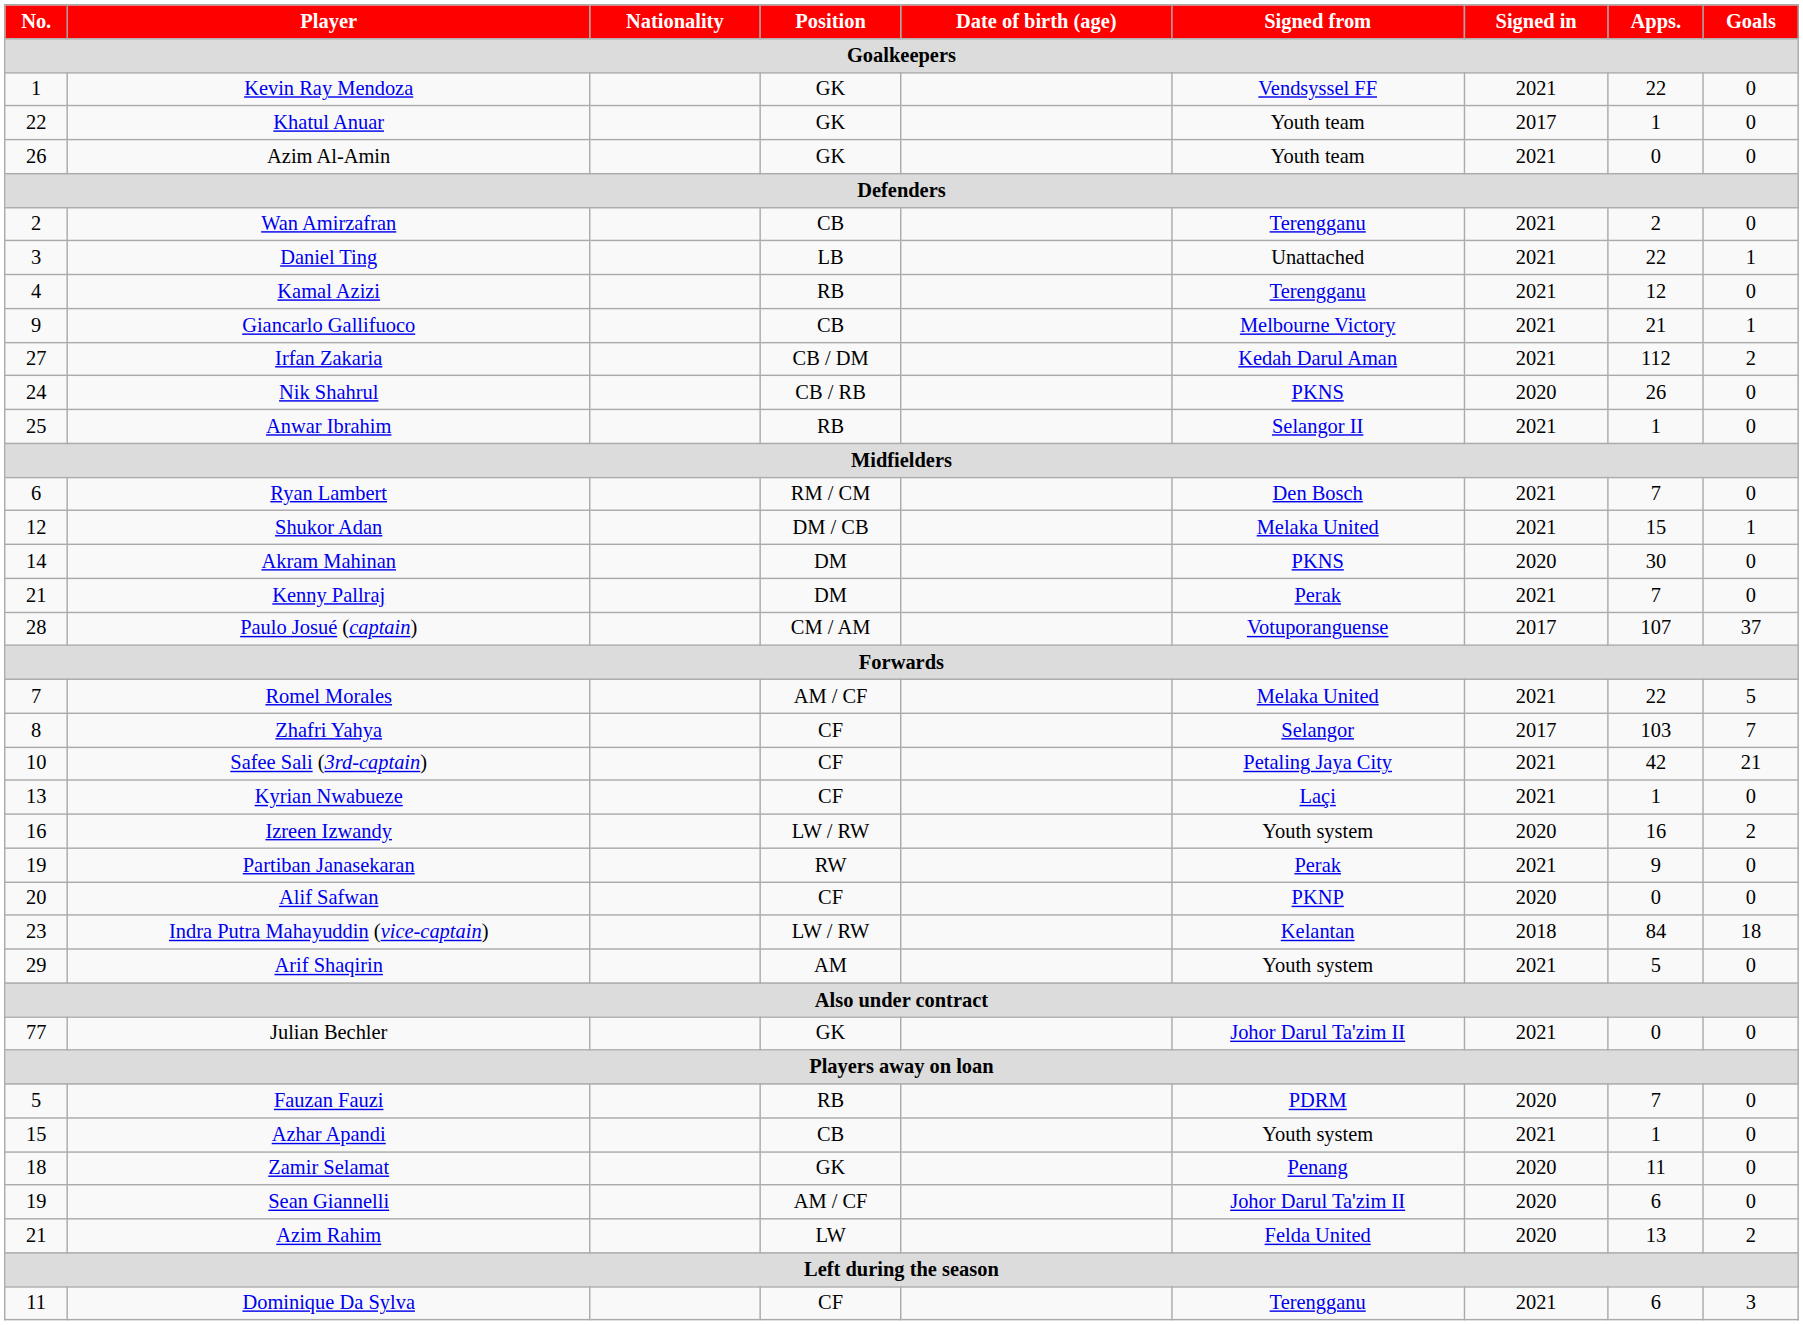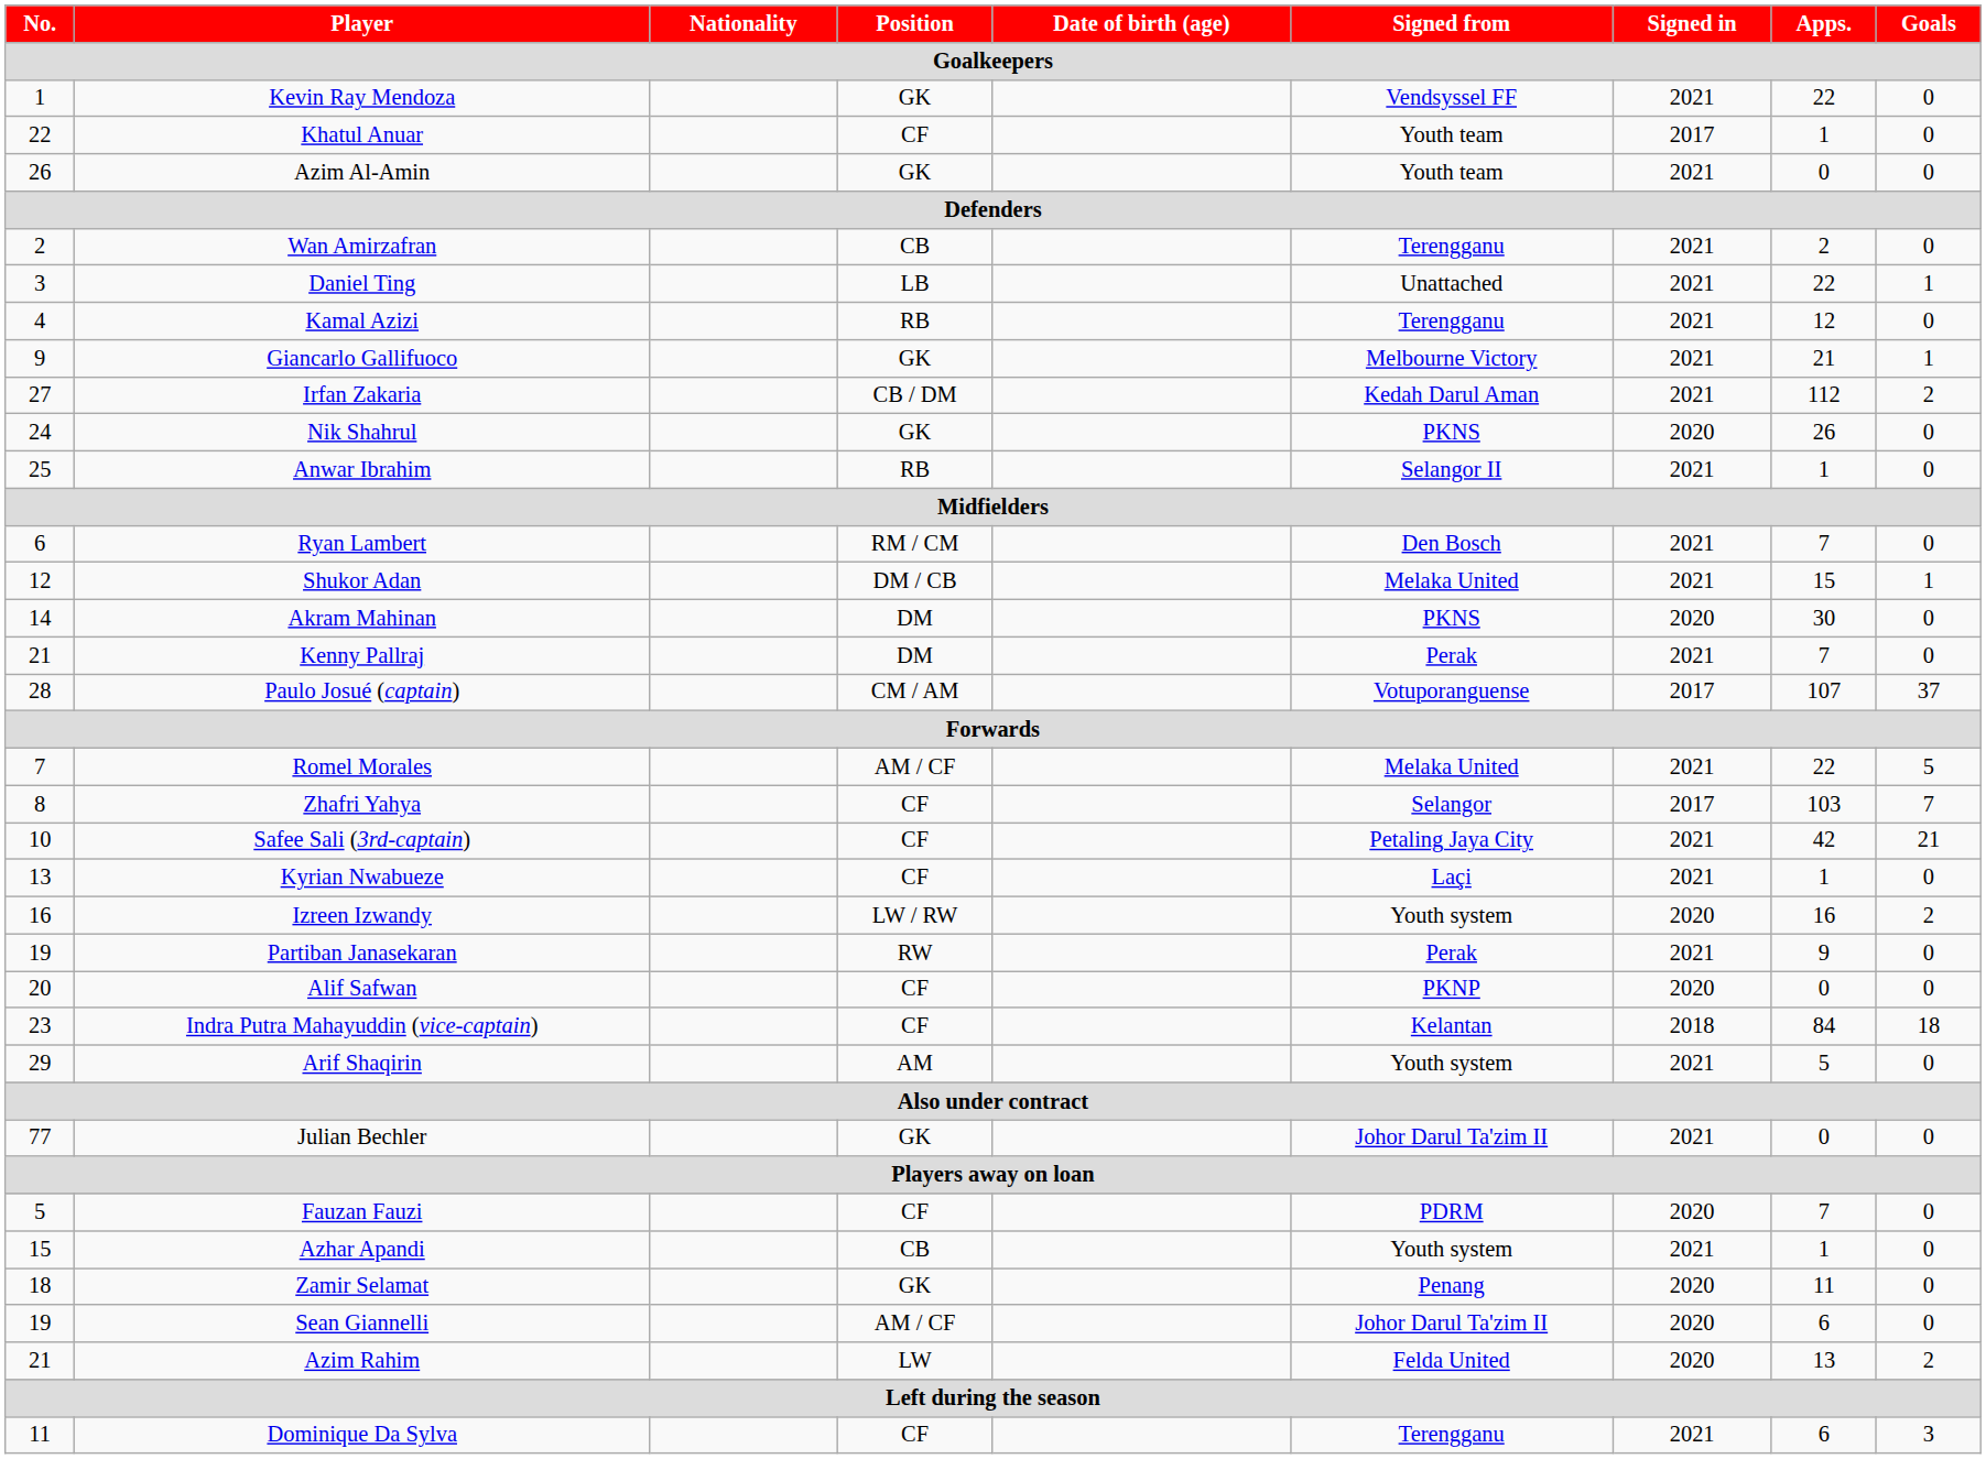Khatul Anuar | Position: GK -> CF
Giancarlo Gallifuoco | Position: CB -> GK
Nik Shahrul | Position: CB / RB -> GK
Indra Putra Mahayuddin (vice-captain) | Position: LW / RW -> CF
Fauzan Fauzi | Position: RB -> CF
